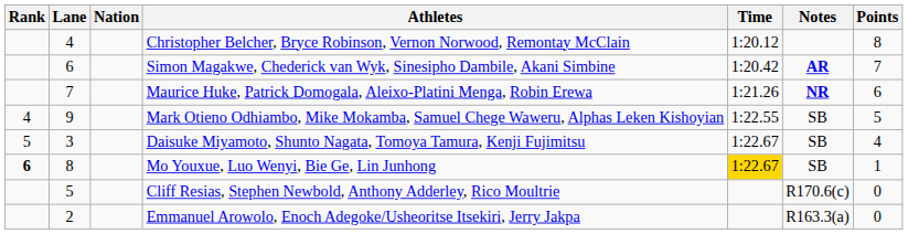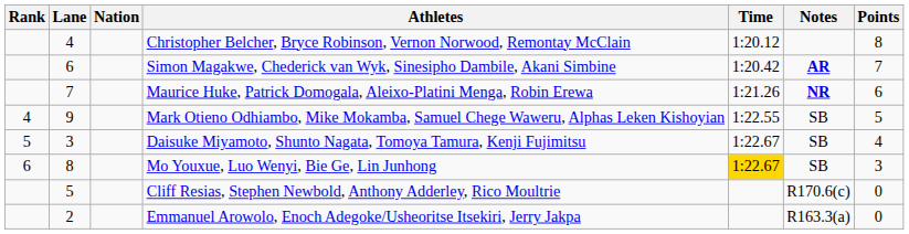Mo Youxue, Luo Wenyi, Bie Ge, Lin Junhong | Rank: bold -> normal
Mo Youxue, Luo Wenyi, Bie Ge, Lin Junhong | Points: 1 -> 3
